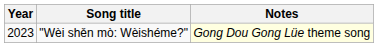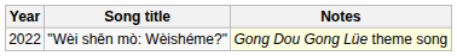"Wèi shěn mò: Wèishéme?" | Year: 2023 -> 2022
